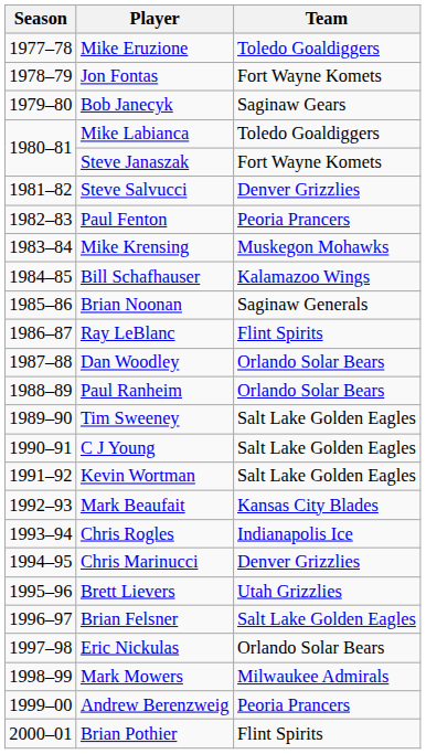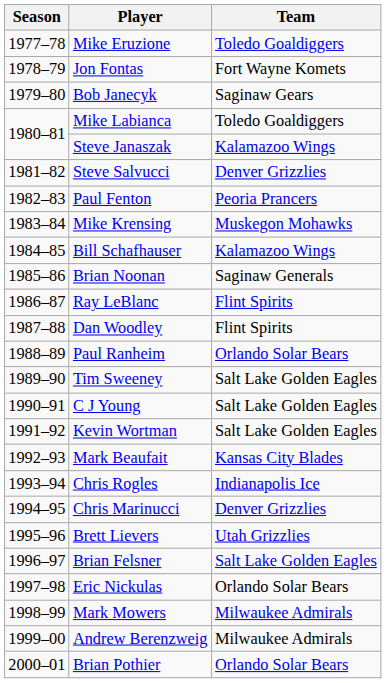Steve Janaszak | Team: Fort Wayne Komets -> Kalamazoo Wings
Dan Woodley | Team: Orlando Solar Bears -> Flint Spirits
Andrew Berenzweig | Team: Peoria Prancers -> Milwaukee Admirals
Brian Pothier | Team: Flint Spirits -> Orlando Solar Bears
